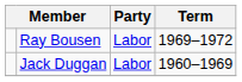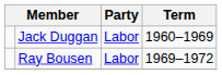rows swapped: Jack Duggan <-> Ray Bousen
